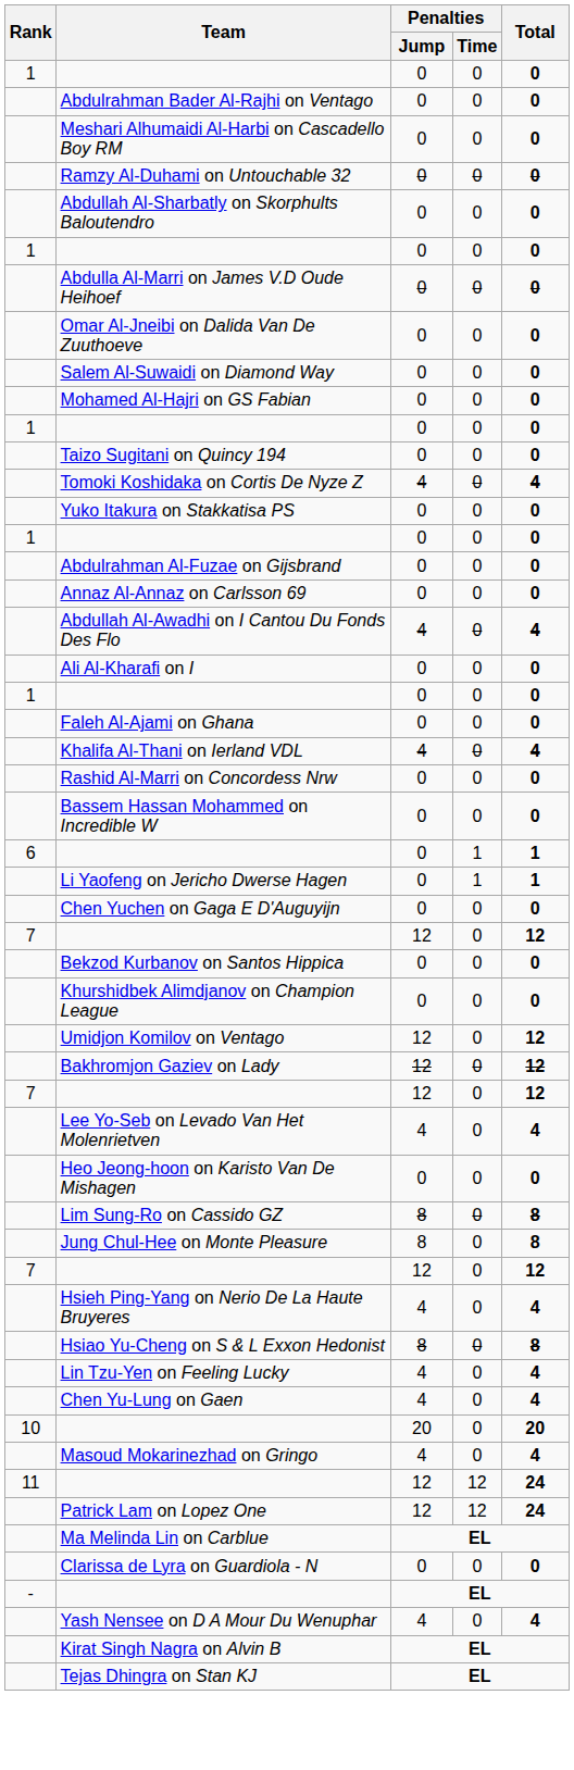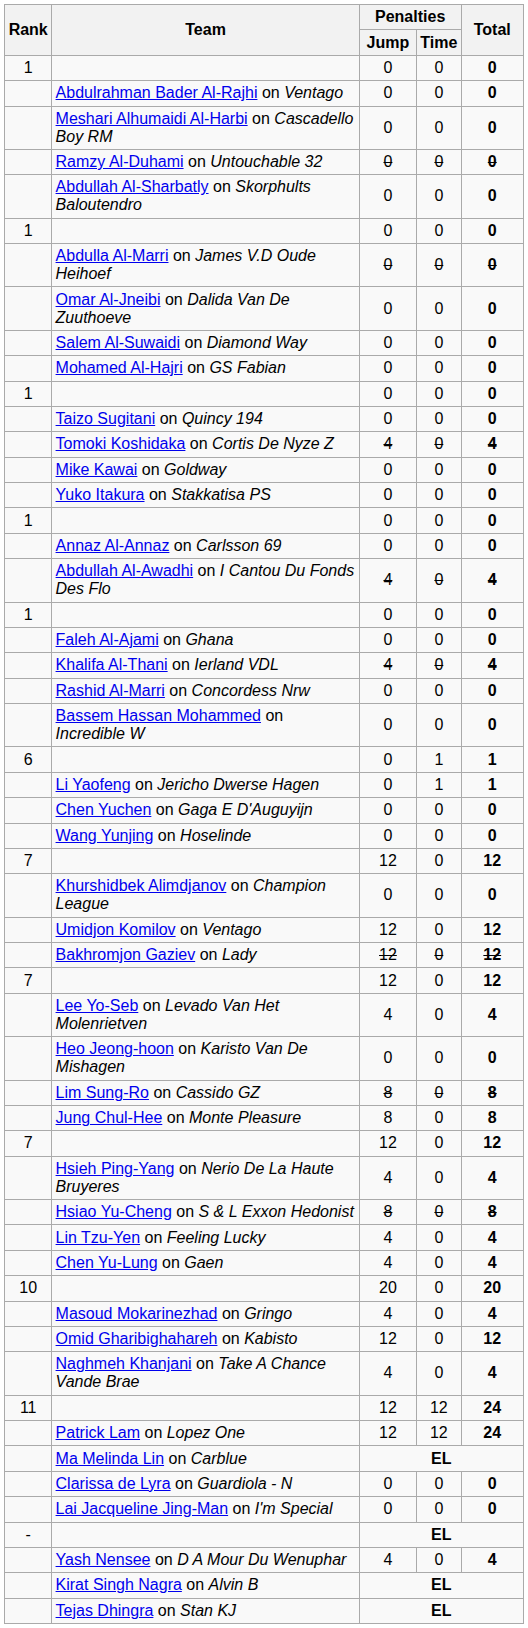+ row: Mike Kawai on Goldway | 0 | 0 | 0
- row: Abdulrahman Al-Fuzae on Gijsbrand | 0 | 0 | 0
- row: Ali Al-Kharafi on I | 0 | 0 | 0
+ row: Wang Yunjing on Hoselinde | 0 | 0 | 0
- row: Bekzod Kurbanov on Santos Hippica | 0 | 0 | 0
+ row: Omid Gharibighahareh on Kabisto | 12 | 0 | 12
+ row: Naghmeh Khanjani on Take A Chance Vande Brae | 4 | 0 | 4
+ row: Lai Jacqueline Jing-Man on I'm Special | 0 | 0 | 0
